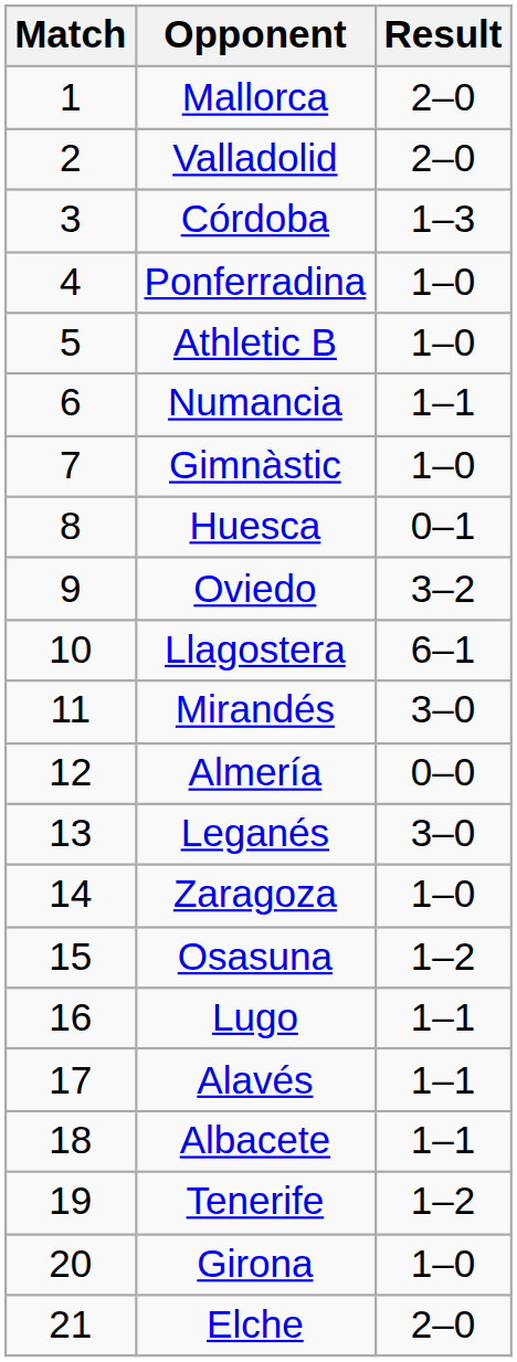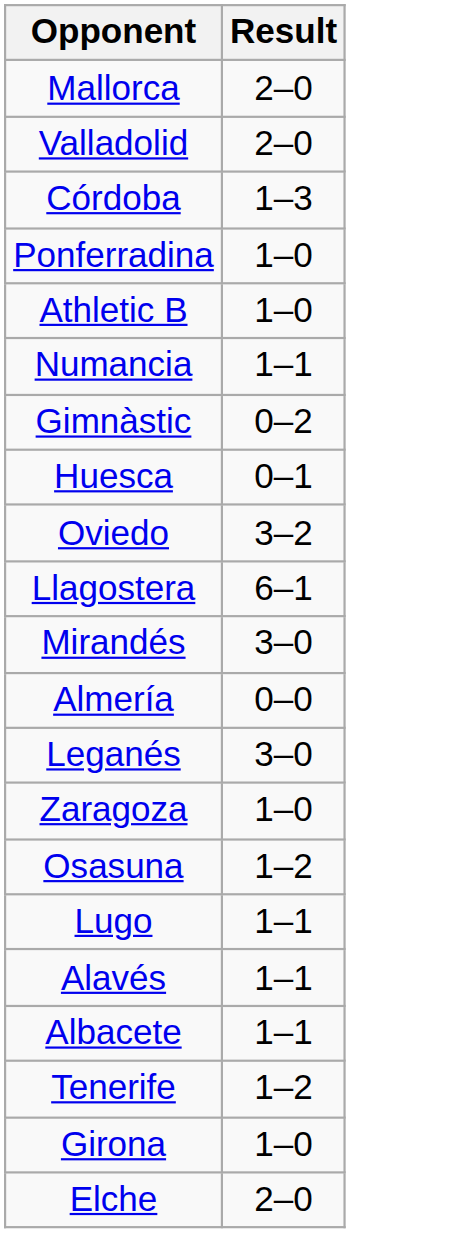- column: Match | 1 | 2 | 3 | 4 | 5 | 6 | 7 | 8 | 9 | 10 | 11 | 12 | 13 | 14 | 15 | 16 | 17 | 18 | 19 | 20 | 21
Gimnàstic | Result: 1–0 -> 0–2
